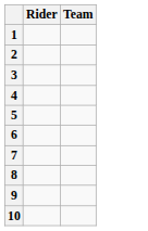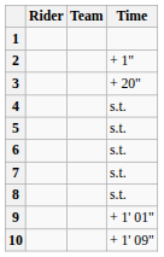+ column: Time | + 1" | + 20" | s.t. | s.t. | s.t. | s.t. | s.t. | + 1' 01" | + 1' 09"
